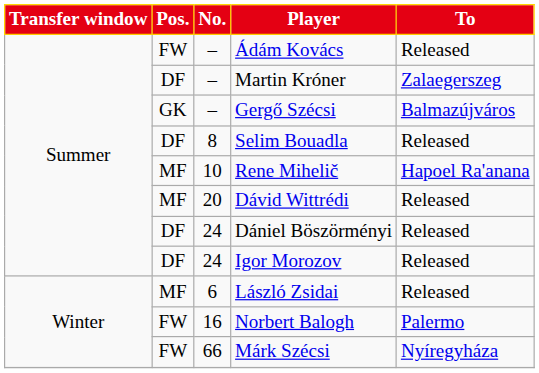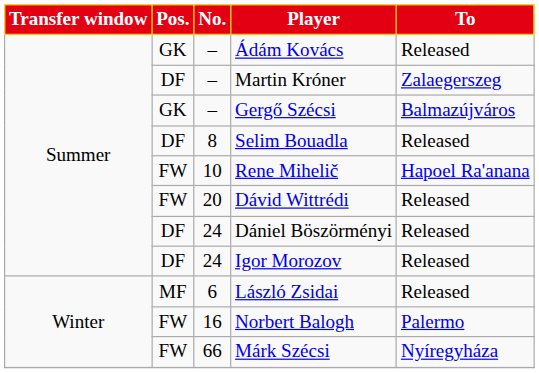Ádám Kovács | Pos.: FW -> GK
Rene Mihelič | Pos.: MF -> FW
Dávid Wittrédi | Pos.: MF -> FW
